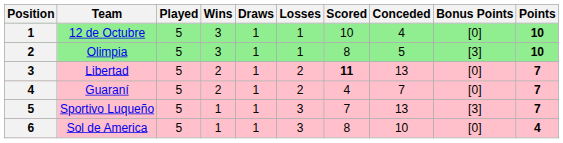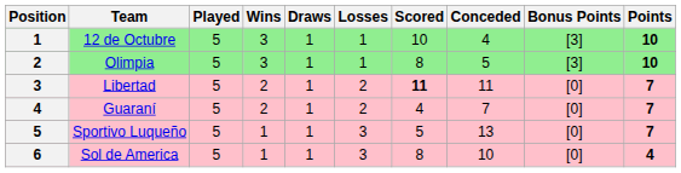12 de Octubre | Bonus Points: [0] -> [3]
Libertad | Conceded: 13 -> 11
Sportivo Luqueño | Scored: 7 -> 5
Sportivo Luqueño | Bonus Points: [3] -> [0]
